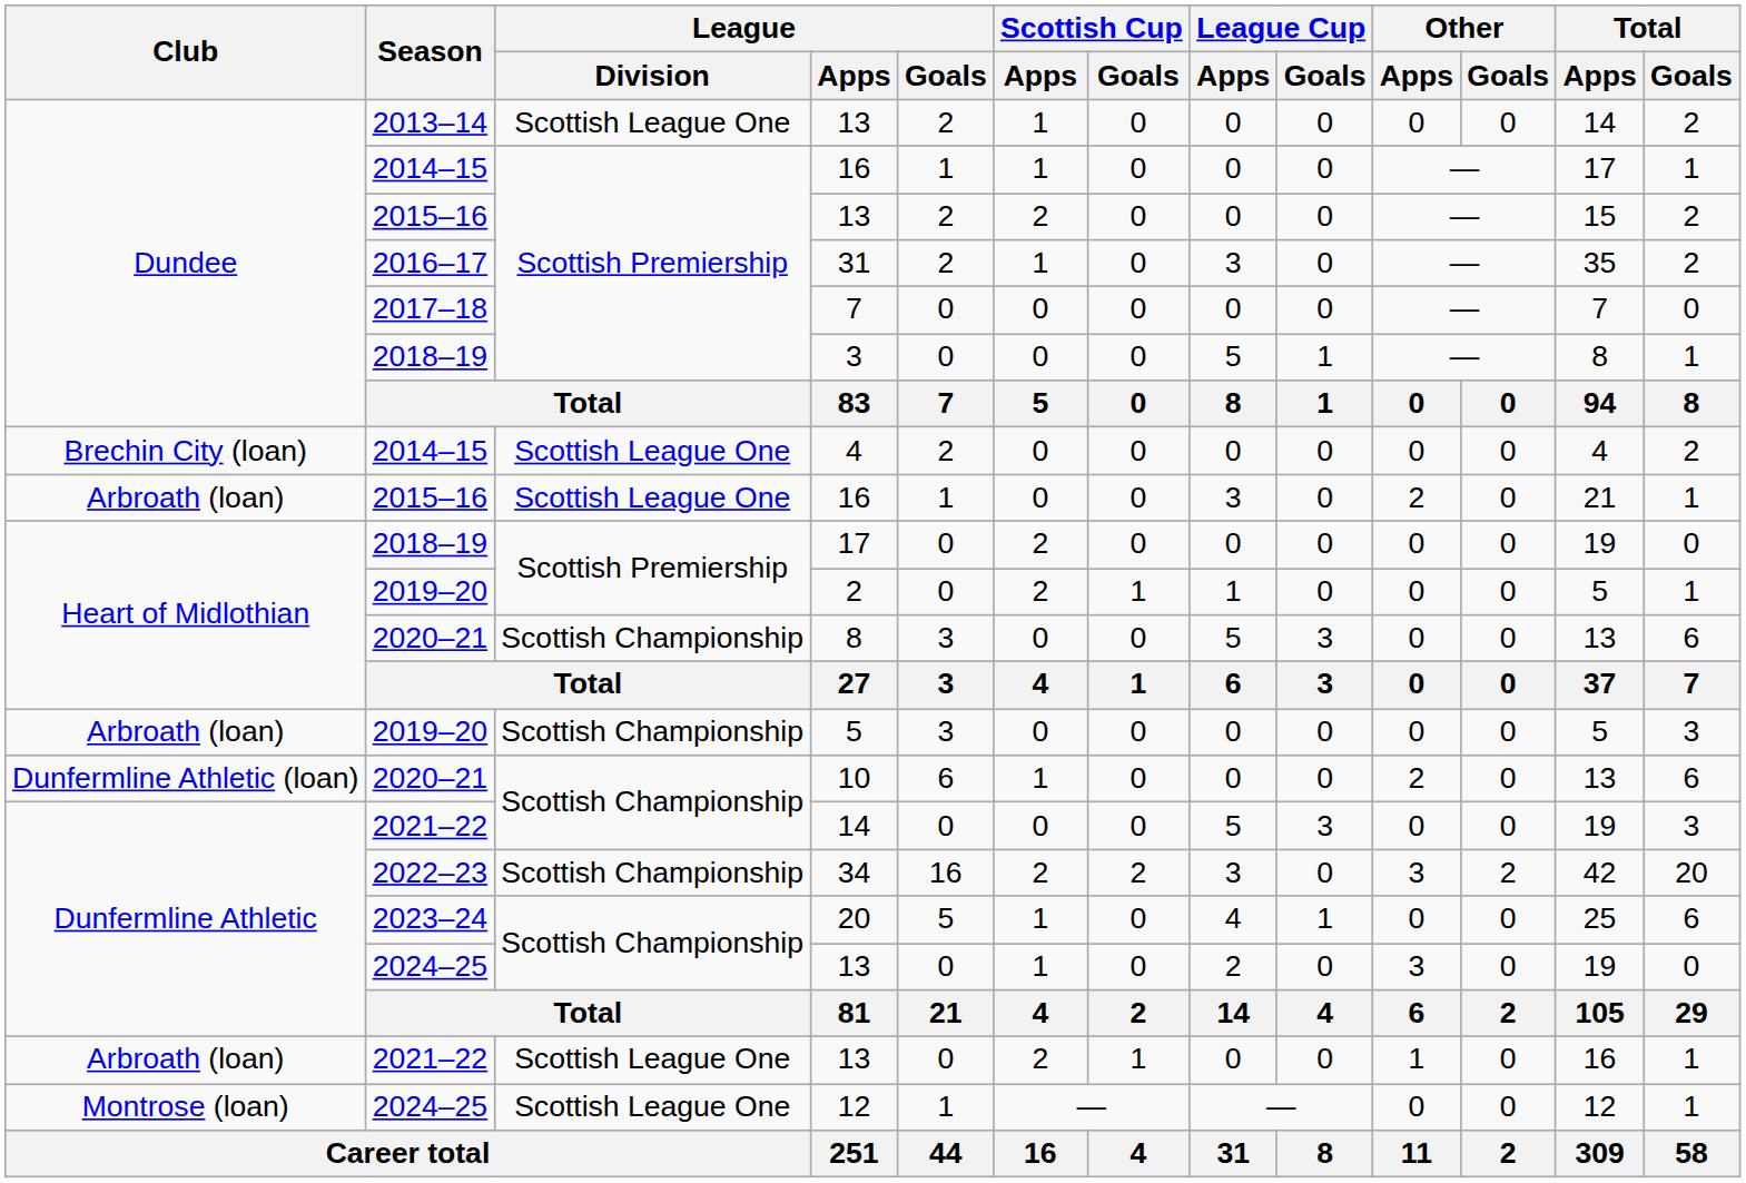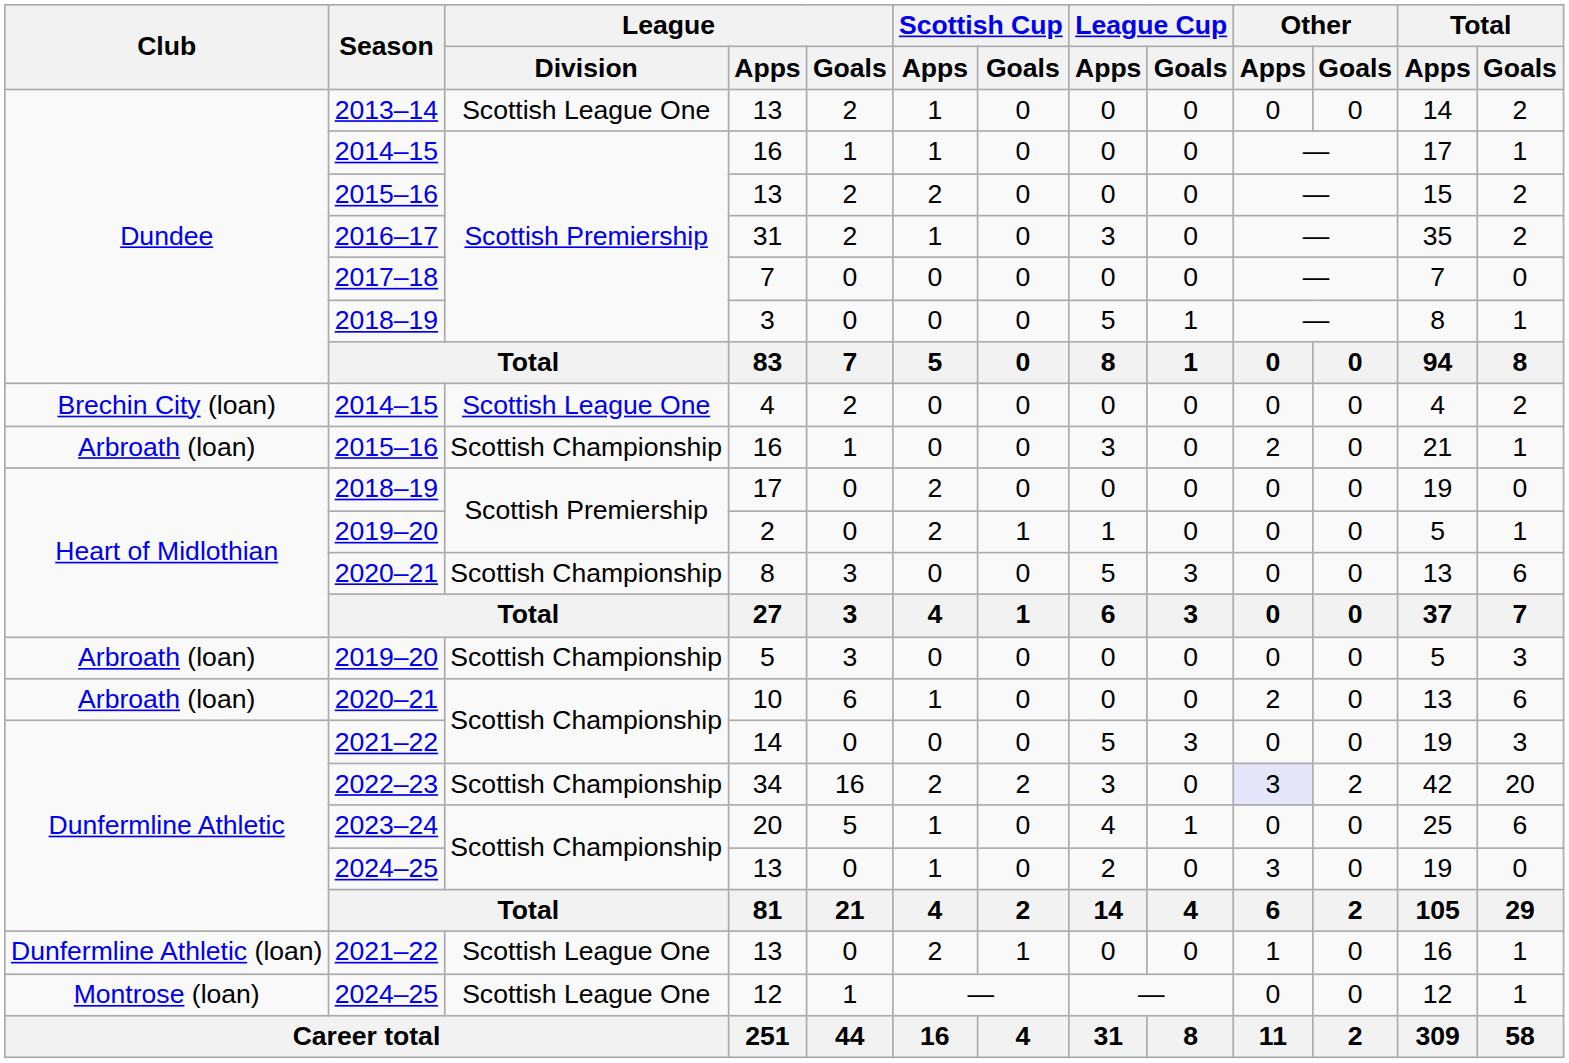2015–16 / 16 | League / Division: Scottish League One -> Scottish Championship
10 | Club: Dunfermline Athletic (loan) -> Arbroath (loan)
34 | Other / Apps: no background -> lavender background
2021–22 / 13 | Club: Arbroath (loan) -> Dunfermline Athletic (loan)
